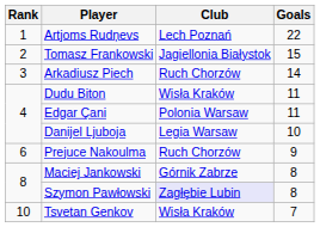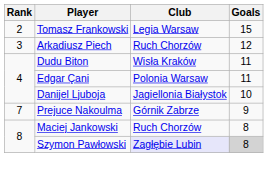- row: 1 | Artjoms Rudņevs | Lech Poznań | 22
Tomasz Frankowski | Club: Jagiellonia Białystok -> Legia Warsaw
Arkadiusz Piech | Goals: 14 -> 12
Danijel Ljuboja | Club: Legia Warsaw -> Jagiellonia Białystok
Prejuce Nakoulma | Rank: 6 -> 7
Prejuce Nakoulma | Club: Ruch Chorzów -> Górnik Zabrze
Maciej Jankowski | Club: Górnik Zabrze -> Ruch Chorzów
Szymon Pawłowski | Goals: no background -> lightgrey background
- row: 10 | Tsvetan Genkov | Wisła Kraków | 7
